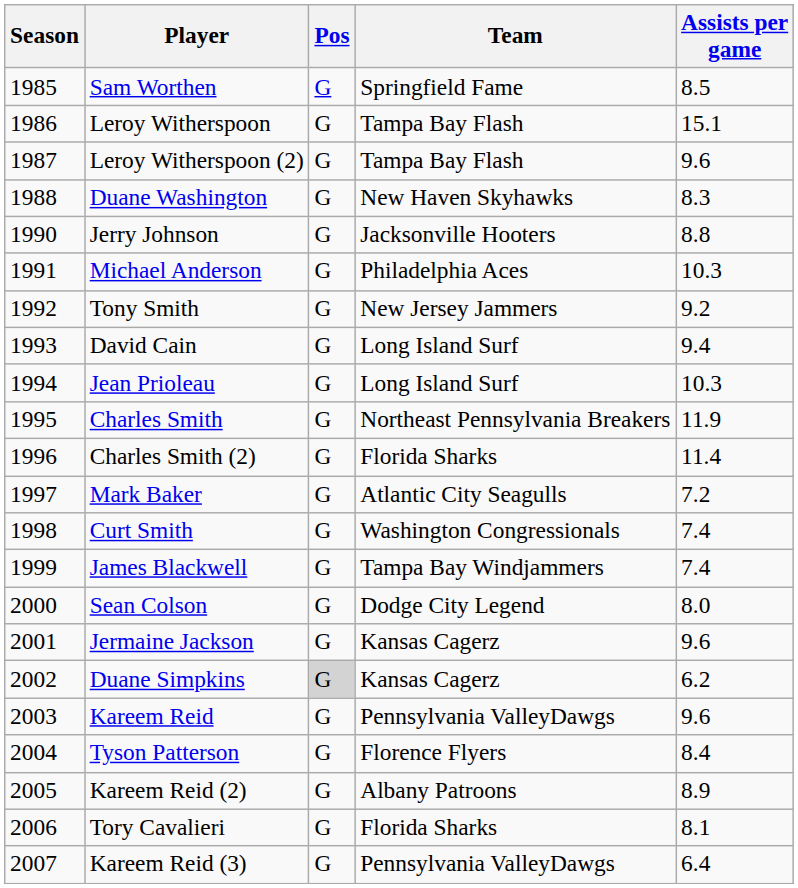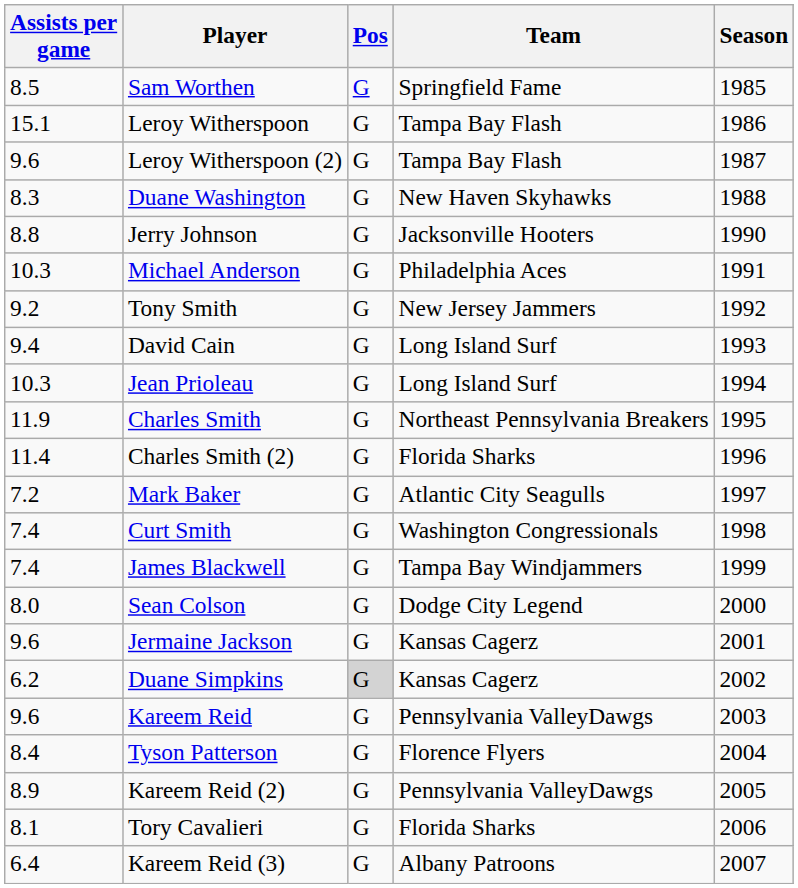columns swapped: Season <-> Assists per game
Kareem Reid (2) | Team: Albany Patroons -> Pennsylvania ValleyDawgs
Kareem Reid (3) | Team: Pennsylvania ValleyDawgs -> Albany Patroons
